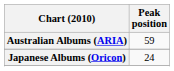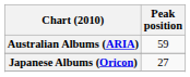Japanese Albums (Oricon) | Peak position: 24 -> 27
